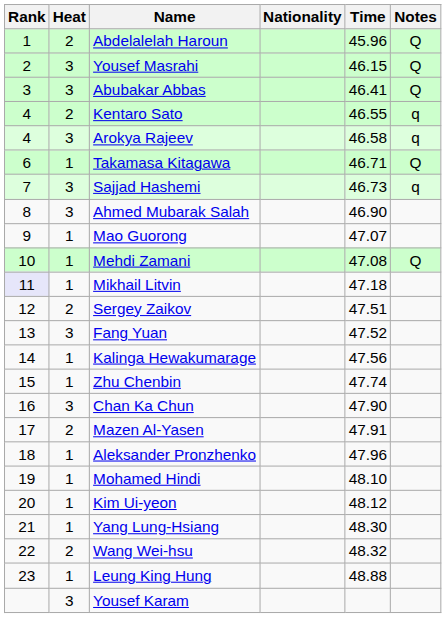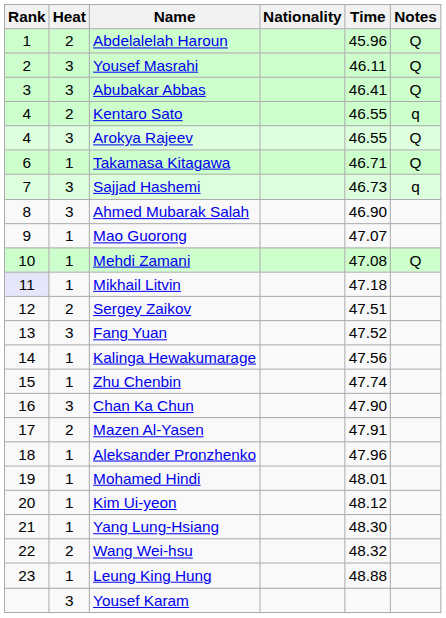Yousef Masrahi | Time: 46.15 -> 46.11
Arokya Rajeev | Time: 46.58 -> 46.55
Arokya Rajeev | Notes: q -> Q
Mohamed Hindi | Time: 48.10 -> 48.01
